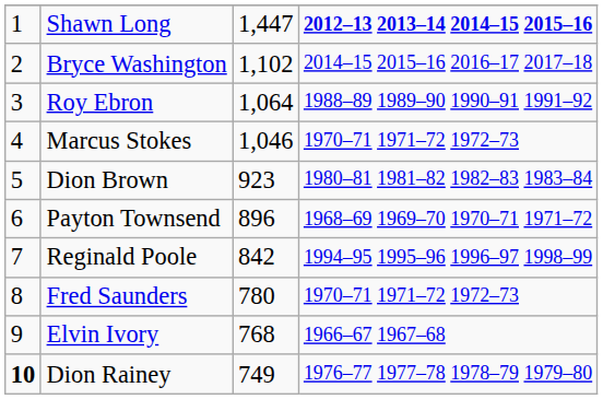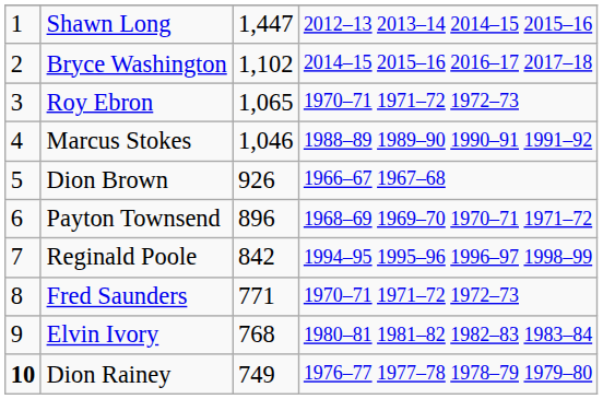Shawn Long | column 4: bold -> normal
Roy Ebron | column 3: 1,064 -> 1,065
Roy Ebron | column 4: 1988–89 1989–90 1990–91 1991–92 -> 1970–71 1971–72 1972–73
Marcus Stokes | column 4: 1970–71 1971–72 1972–73 -> 1988–89 1989–90 1990–91 1991–92
Dion Brown | column 3: 923 -> 926
Dion Brown | column 4: 1980–81 1981–82 1982–83 1983–84 -> 1966–67 1967–68
Fred Saunders | column 3: 780 -> 771
Elvin Ivory | column 4: 1966–67 1967–68 -> 1980–81 1981–82 1982–83 1983–84
